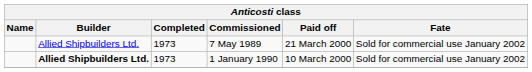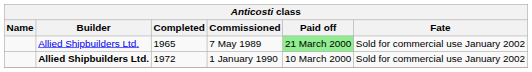7 May 1989 | Completed: 1973 -> 1965
7 May 1989 | Paid off: no background -> lightgreen background
1 January 1990 | Completed: 1973 -> 1972
